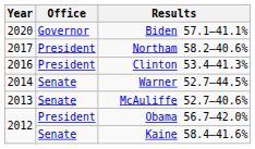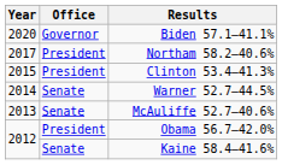Clinton 53.4–41.3% | Year: 2016 -> 2015
